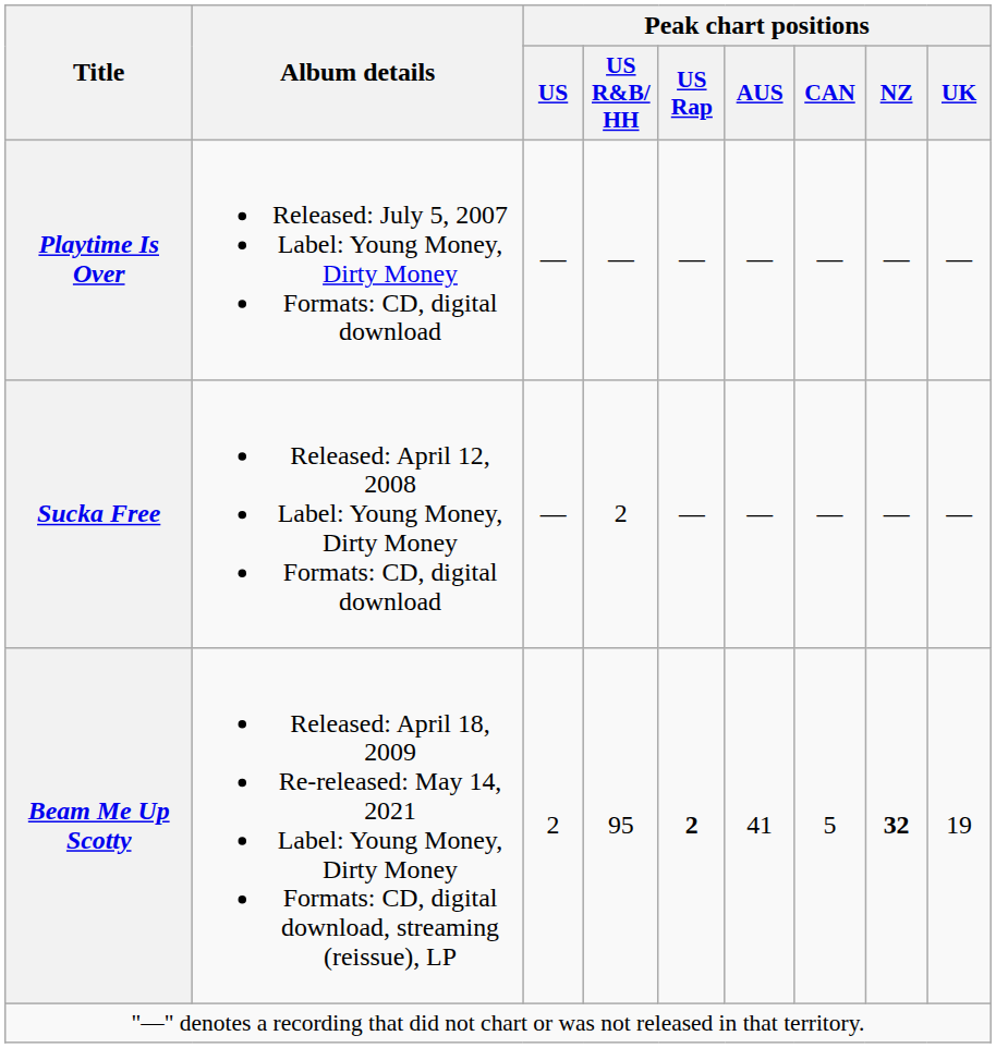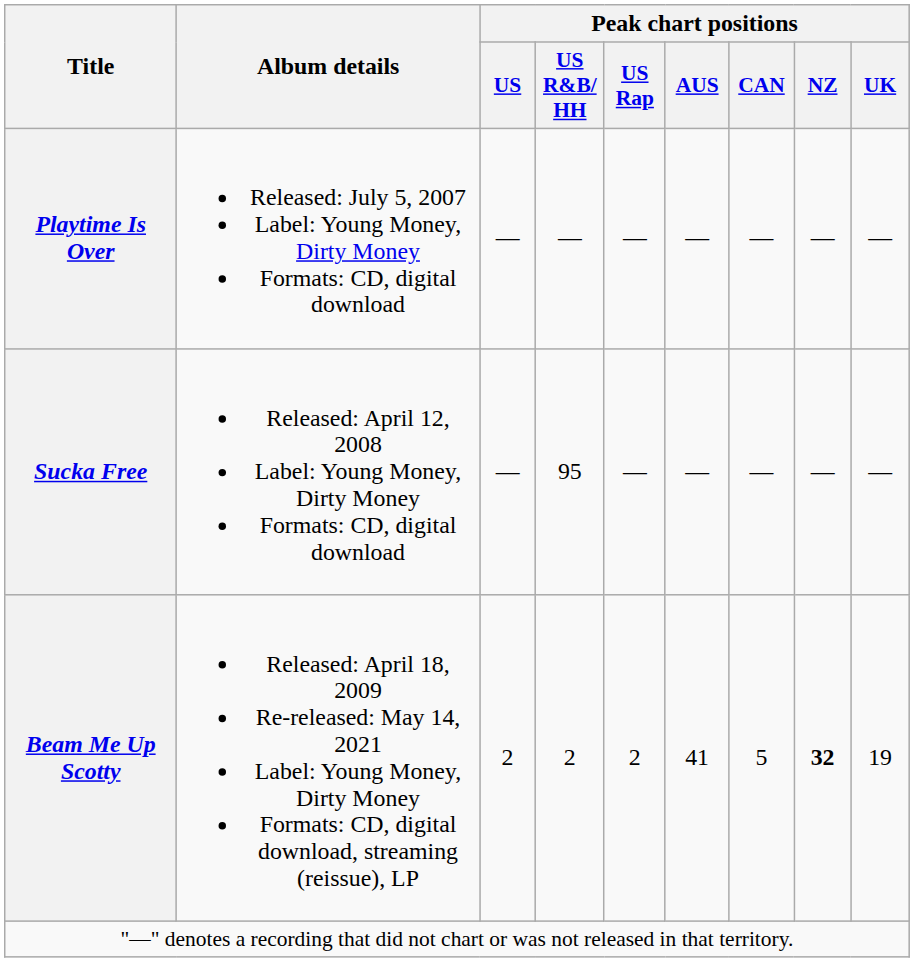Sucka Free | Peak chart positions / US R&B/ HH: 2 -> 95
Beam Me Up Scotty | Peak chart positions / US R&B/ HH: 95 -> 2
Beam Me Up Scotty | Peak chart positions / US Rap: bold -> normal
